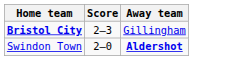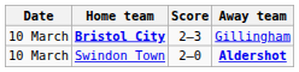+ column: Date | 10 March | 10 March
